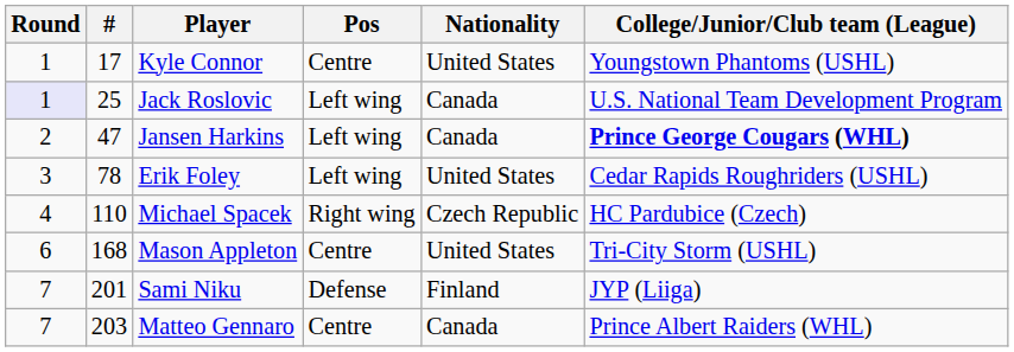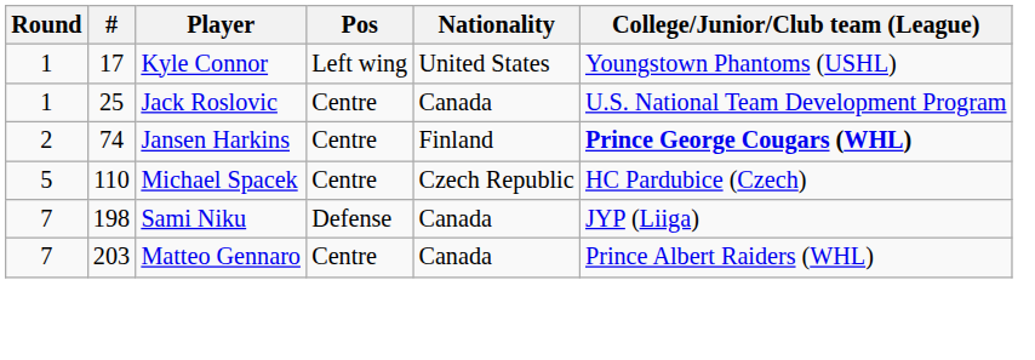Kyle Connor | Pos: Centre -> Left wing
Jack Roslovic | Round: lavender background -> no background
Jack Roslovic | Pos: Left wing -> Centre
Jansen Harkins | #: 47 -> 74
Jansen Harkins | Pos: Left wing -> Centre
Jansen Harkins | Nationality: Canada -> Finland
- row: 3 | 78 | Erik Foley | Left wing | United States | Cedar Rapids Roughriders (USHL)
Michael Spacek | Round: 4 -> 5
Michael Spacek | Pos: Right wing -> Centre
- row: 6 | 168 | Mason Appleton | Centre | United States | Tri-City Storm (USHL)
Sami Niku | #: 201 -> 198
Sami Niku | Nationality: Finland -> Canada
